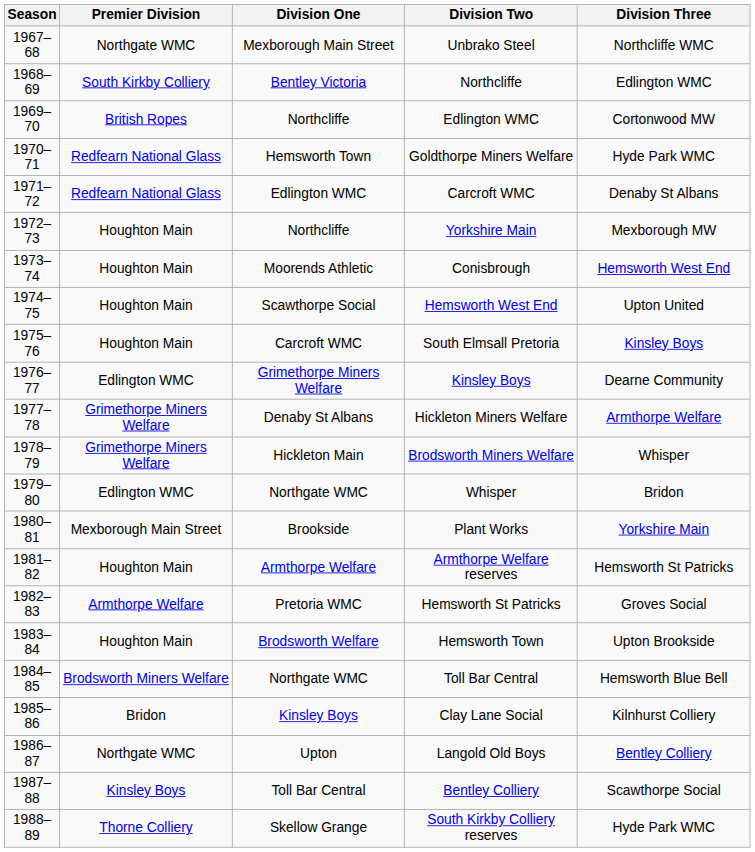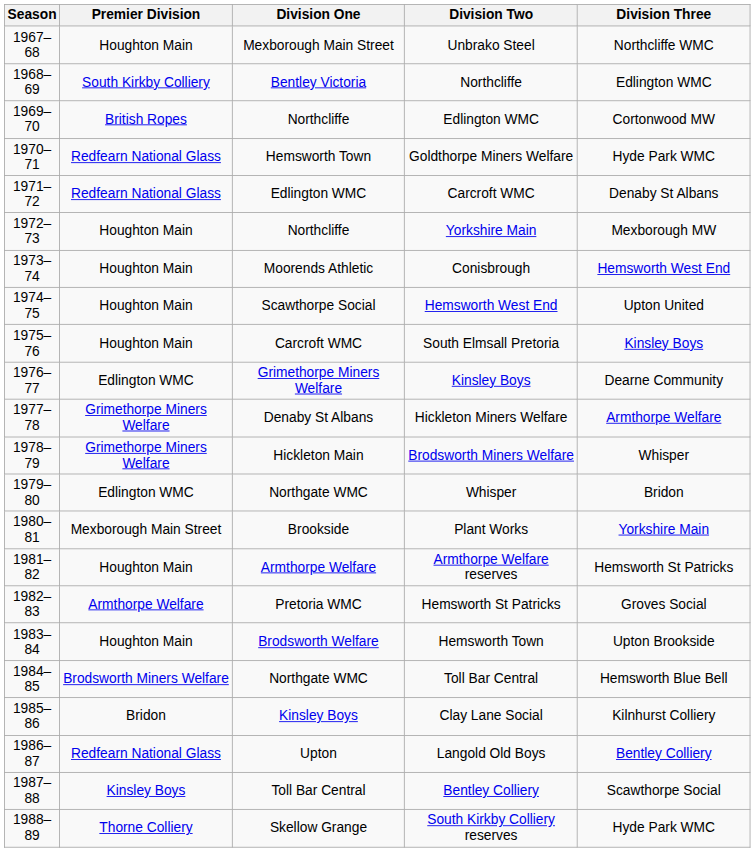Unbrako Steel | Premier Division: Northgate WMC -> Houghton Main
Langold Old Boys | Premier Division: Northgate WMC -> Redfearn National Glass
